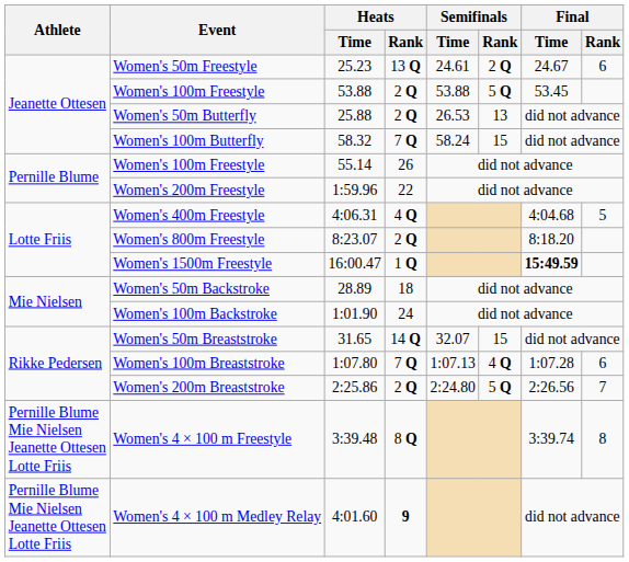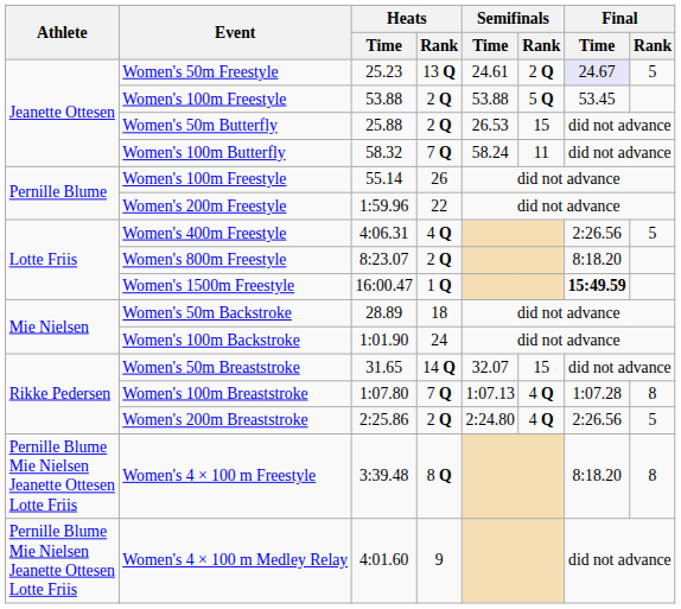Women's 50m Freestyle | Final / Time: no background -> lavender background
Women's 50m Freestyle | Final / Rank: 6 -> 5
Women's 50m Butterfly | Semifinals / Rank: 13 -> 15
Women's 100m Butterfly | Semifinals / Rank: 15 -> 11
Women's 400m Freestyle | Final / Time: 4:04.68 -> 2:26.56
Women's 100m Breaststroke | Final / Rank: 6 -> 8
Women's 200m Breaststroke | Semifinals / Rank: 5 Q -> 4 Q
Women's 200m Breaststroke | Final / Rank: 7 -> 5
Women's 4 × 100 m Freestyle | Final / Time: 3:39.74 -> 8:18.20
Women's 4 × 100 m Medley Relay | Heats / Rank: bold -> normal
